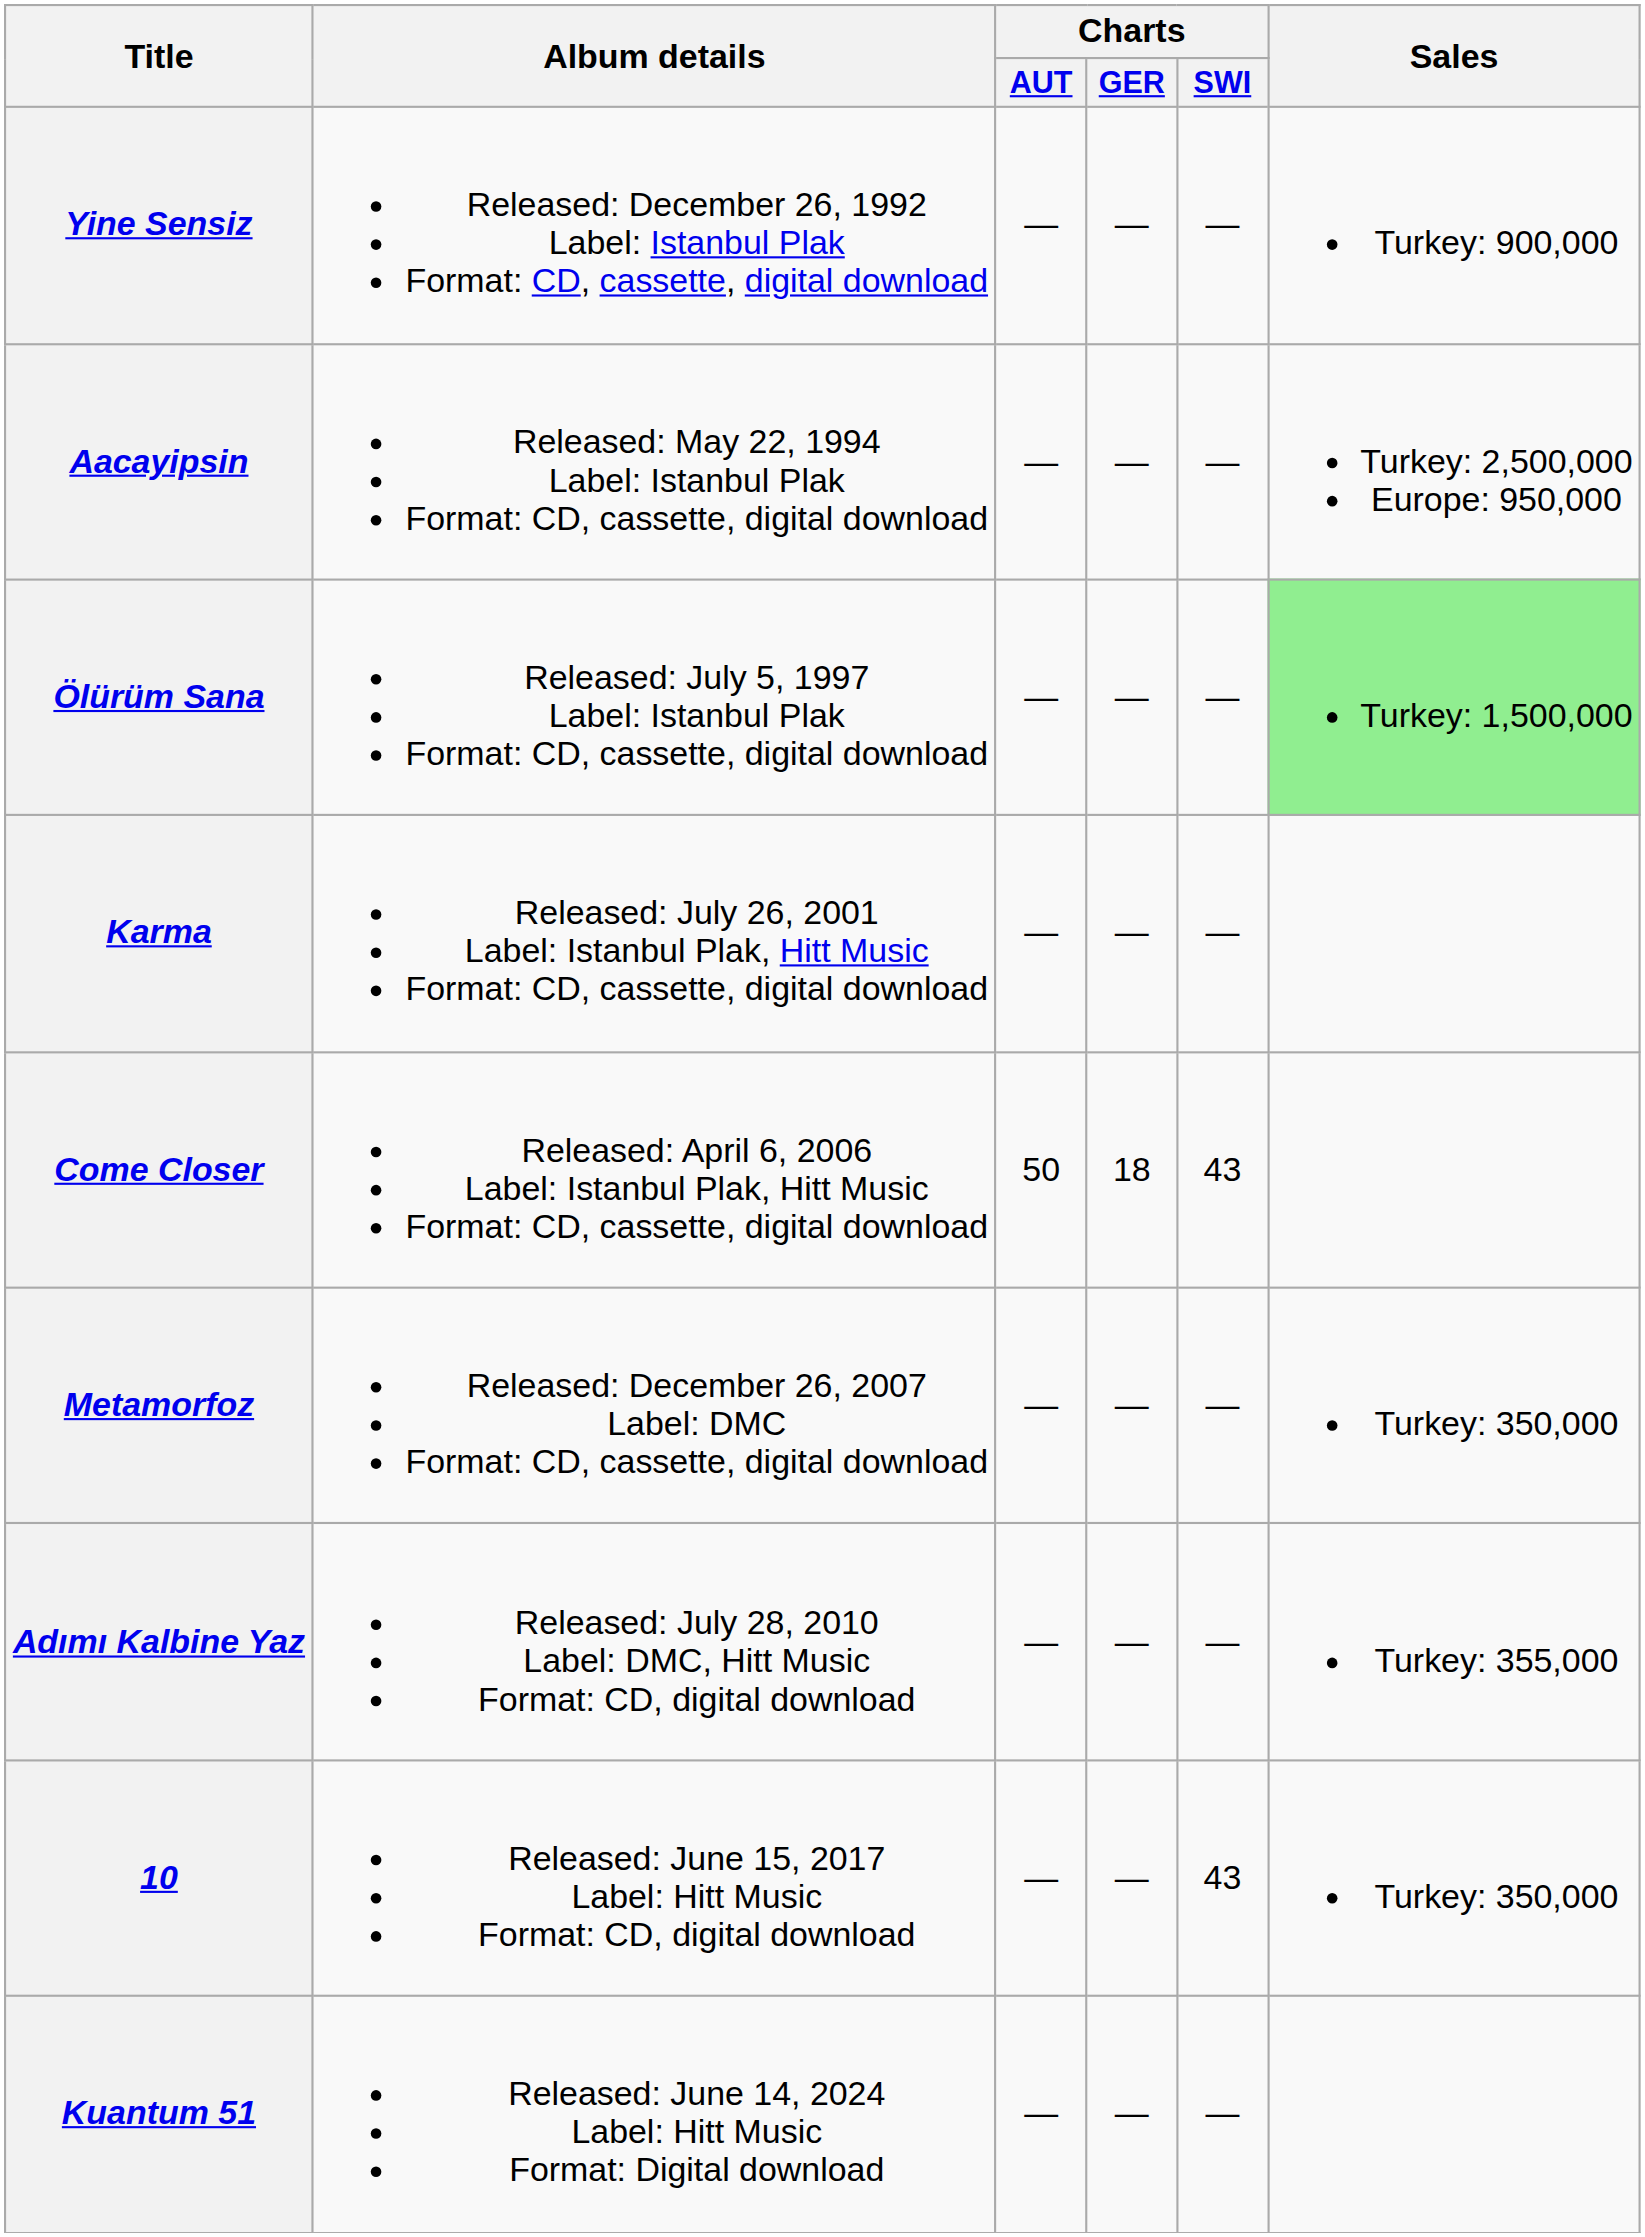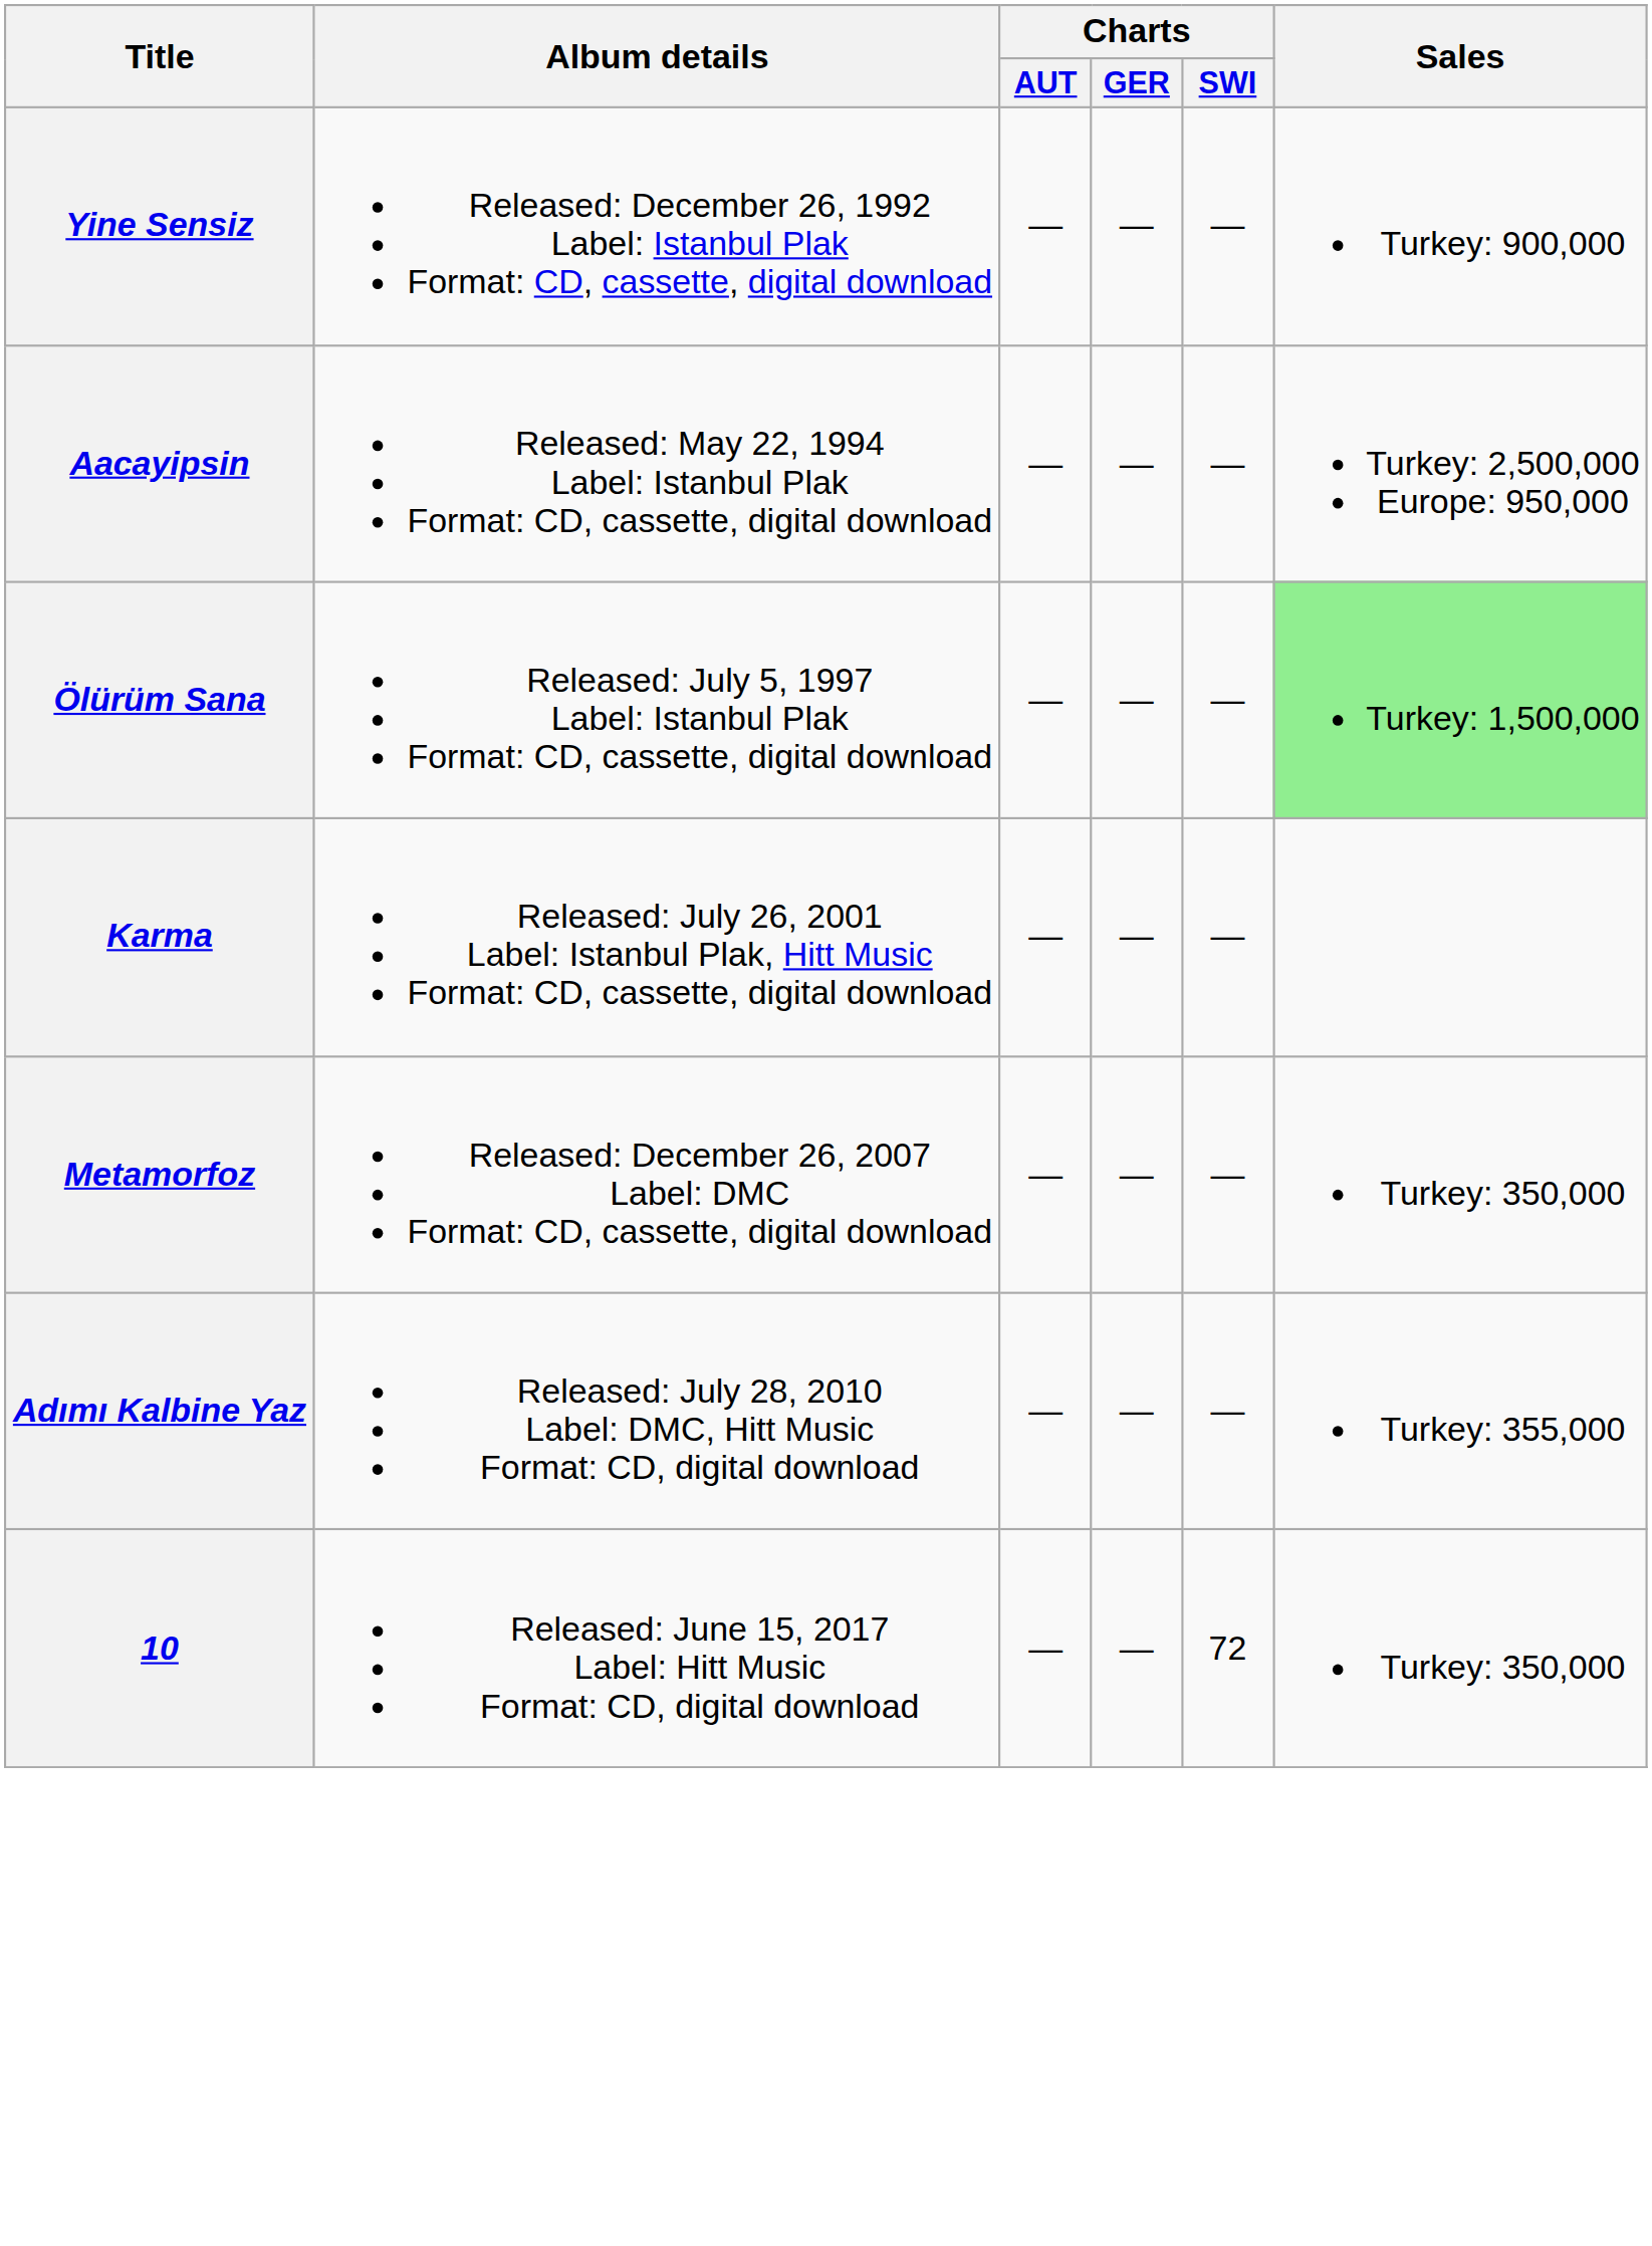- row: Come Closer | Released: April 6, 2006 Label: Istanbul Plak, Hitt Music Format: CD, cassette, digital download | 50 | 18 | 43
10 | Charts / SWI: 43 -> 72
- row: Kuantum 51 | Released: June 14, 2024 Label: Hitt Music Format: Digital download | — | — | —
